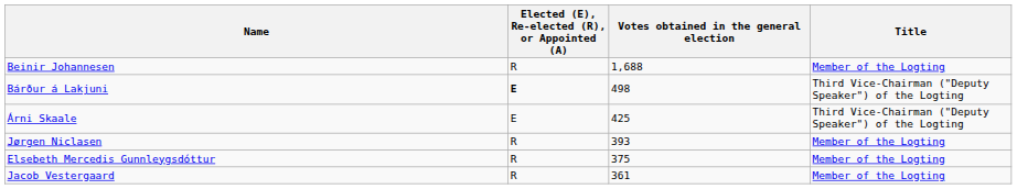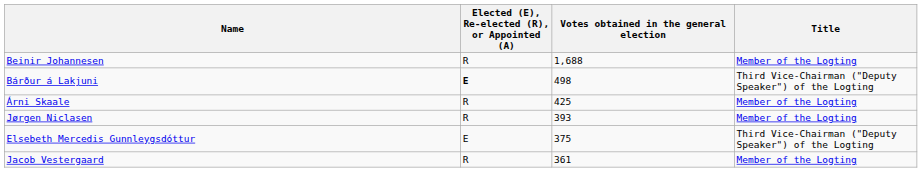Árni Skaale | Elected (E), Re-elected (R), or Appointed (A): E -> R
Árni Skaale | Title: Third Vice-Chairman ("Deputy Speaker") of the Logting -> Member of the Logting
Elsebeth Mercedis Gunnleygsdóttur | Elected (E), Re-elected (R), or Appointed (A): R -> E
Elsebeth Mercedis Gunnleygsdóttur | Title: Member of the Logting -> Third Vice-Chairman ("Deputy Speaker") of the Logting
